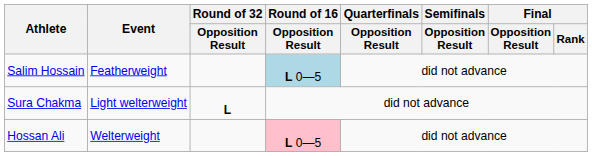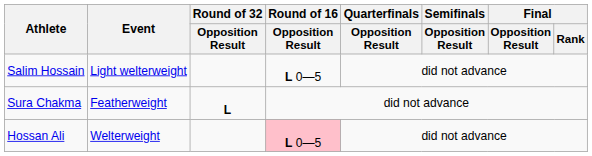Salim Hossain | Event: Featherweight -> Light welterweight
Salim Hossain | Round of 16 / Opposition Result: lightblue background -> no background
Sura Chakma | Event: Light welterweight -> Featherweight
